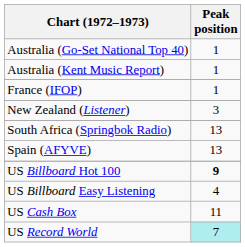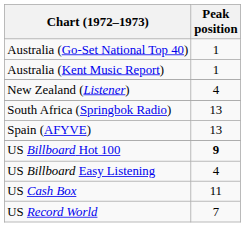- row: France (IFOP) | 1
New Zealand (Listener) | Peak position: 3 -> 4
US Record World | Peak position: paleturquoise background -> no background
